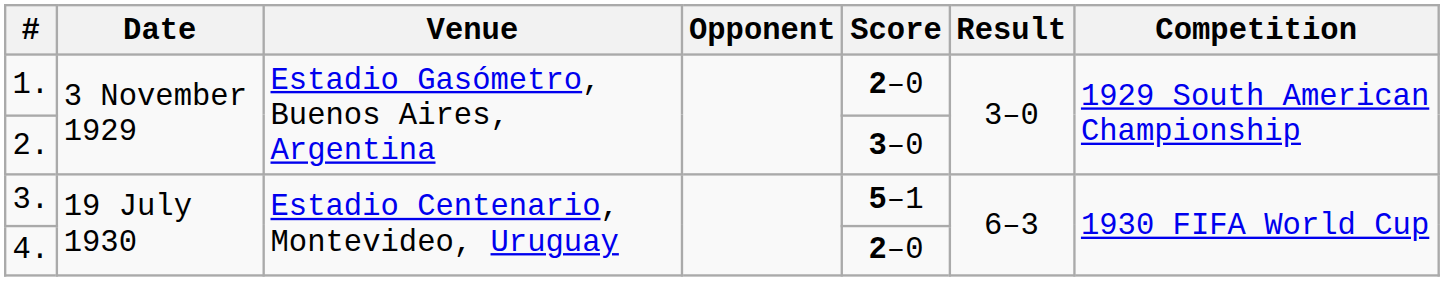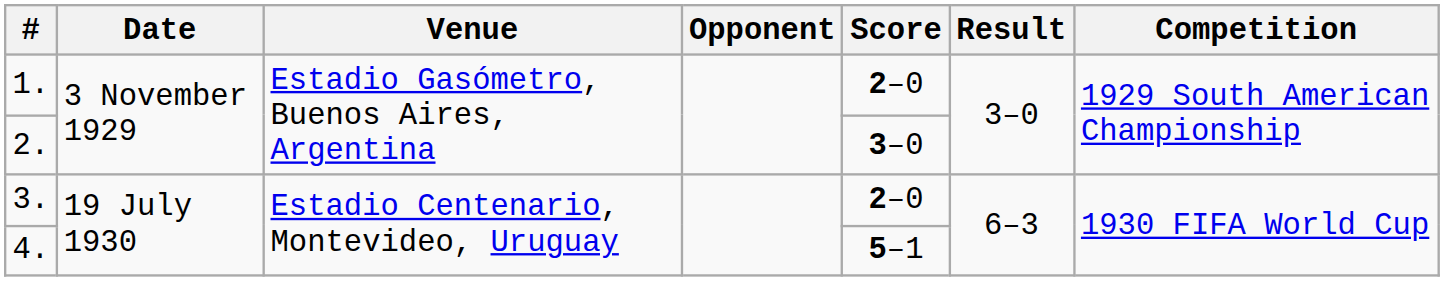3. | Score: 5–1 -> 2–0
4. | Score: 2–0 -> 5–1
